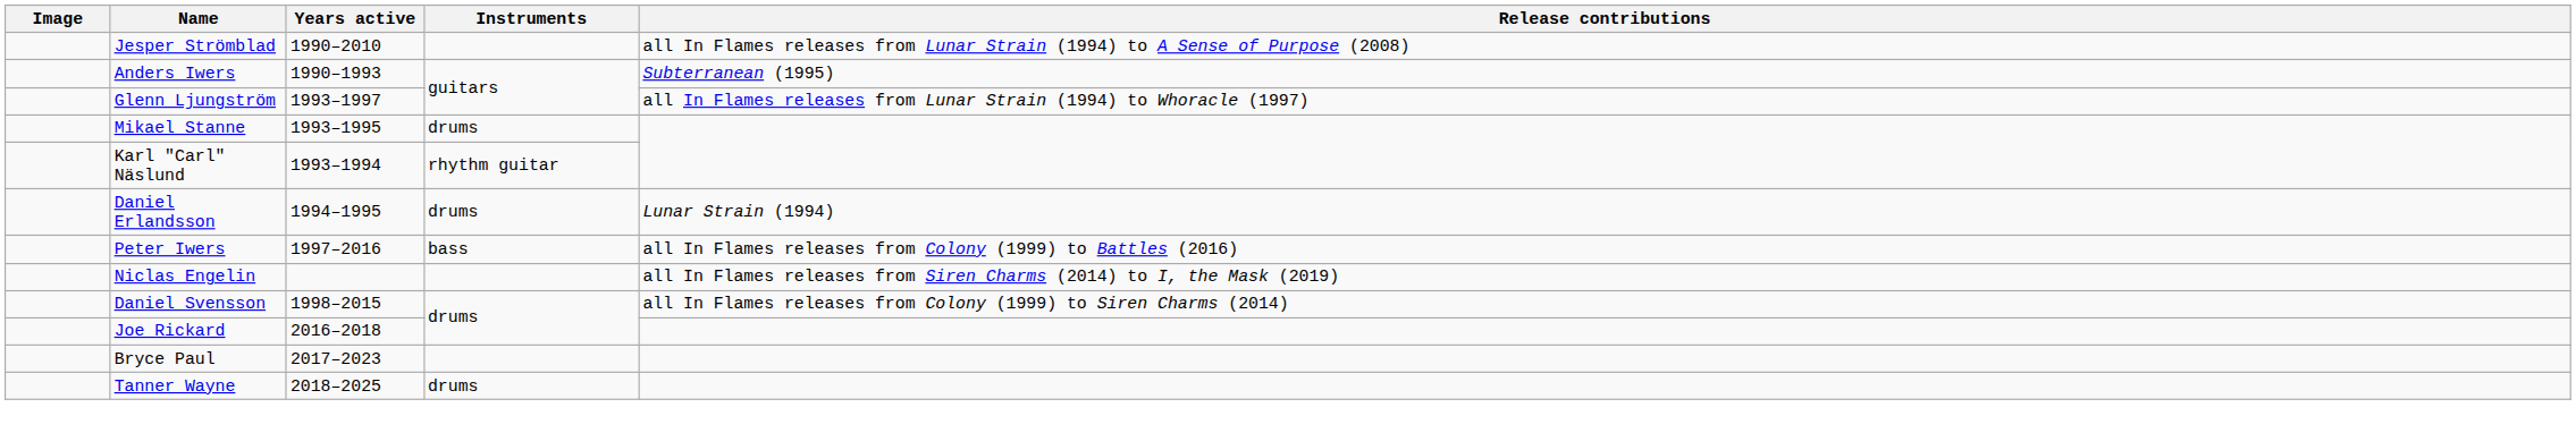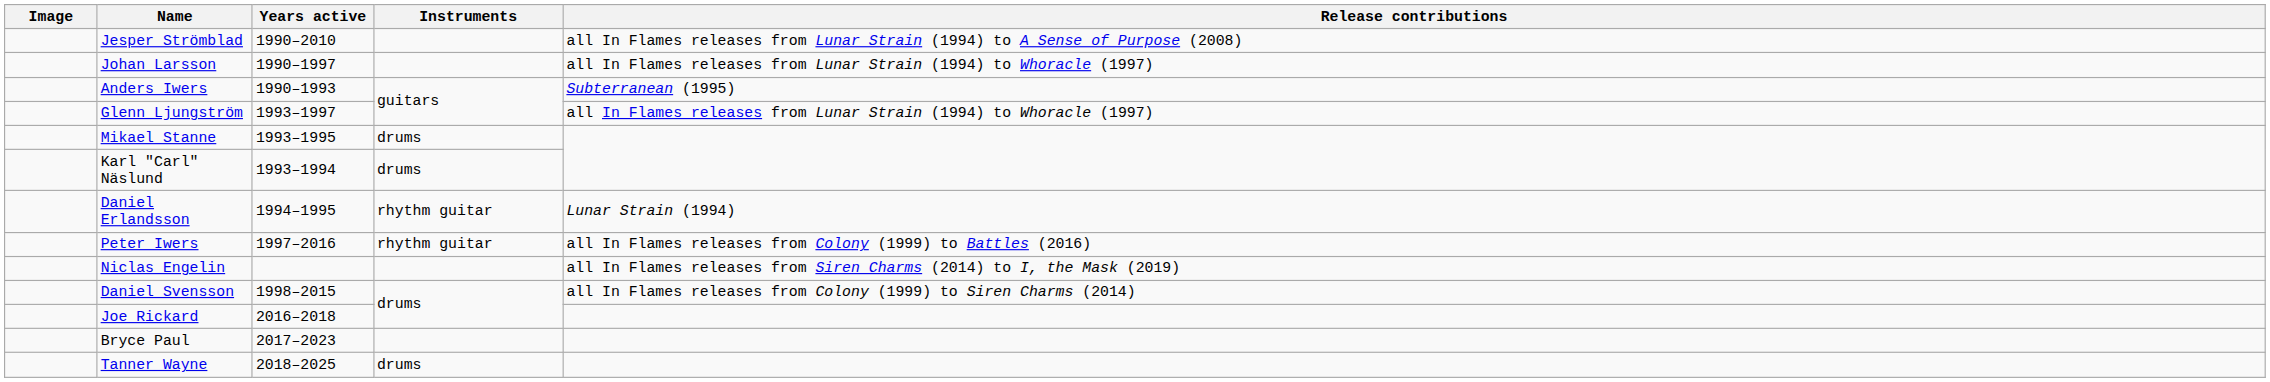+ row: Johan Larsson | 1990–1997 | all In Flames releases from Lunar Strain (1994) to Whoracle (1997)
Karl "Carl" Näslund | Instruments: rhythm guitar -> drums
Daniel Erlandsson | Instruments: drums -> rhythm guitar
Peter Iwers | Instruments: bass -> rhythm guitar
